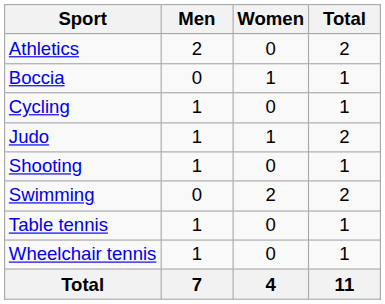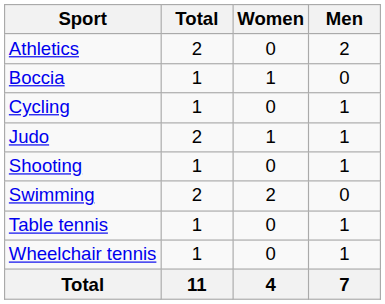columns swapped: Men <-> Total
